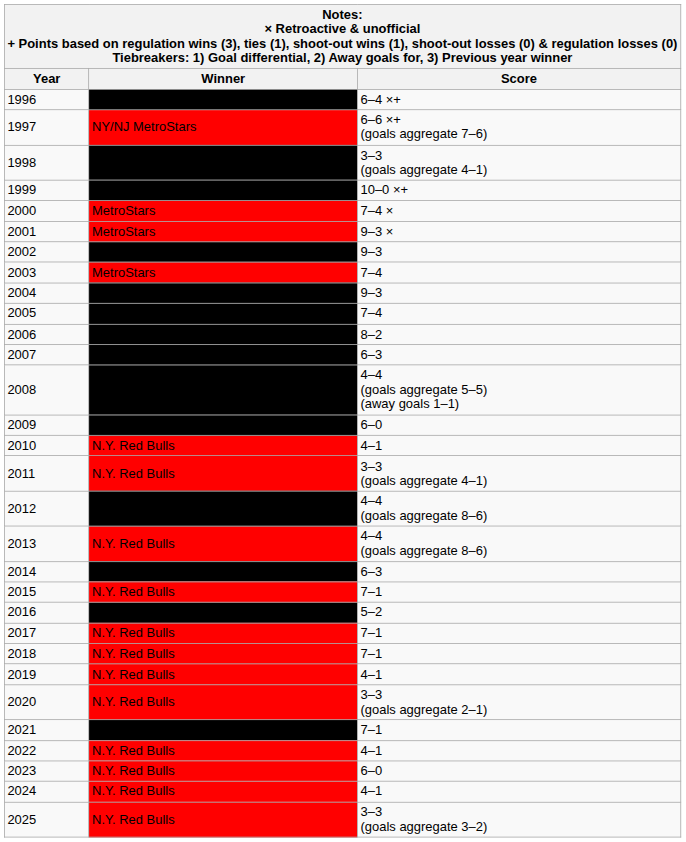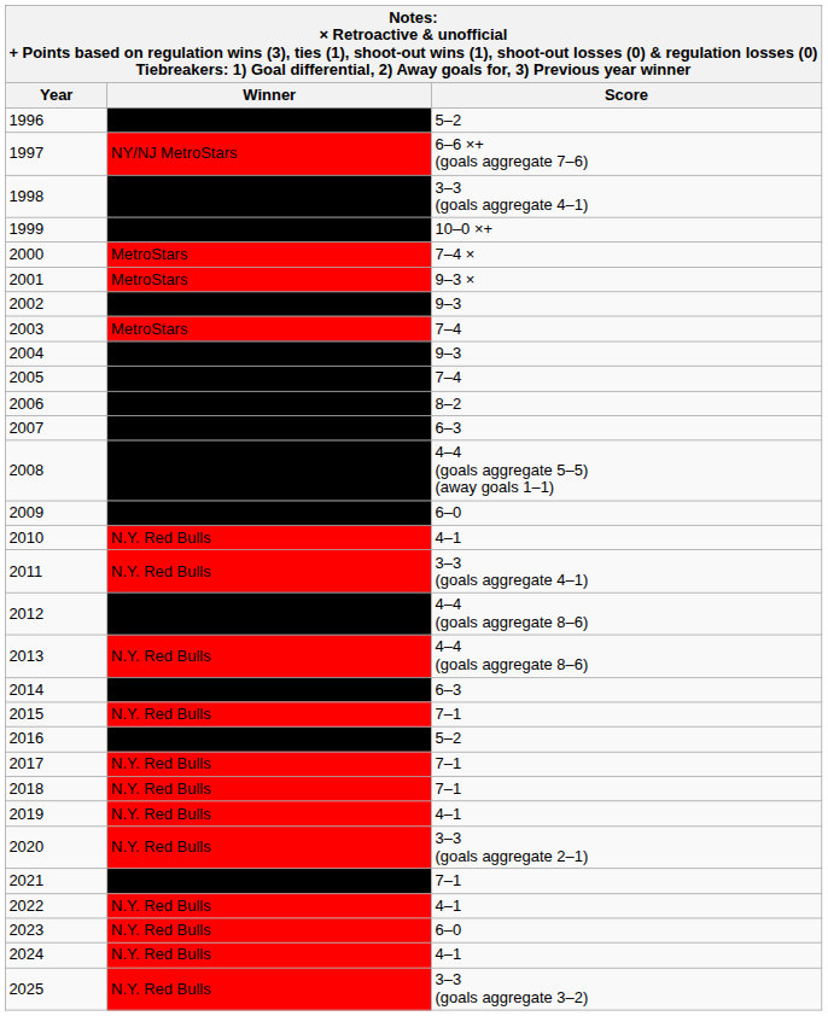1996 | Score: 6–4 ×+ -> 5–2
